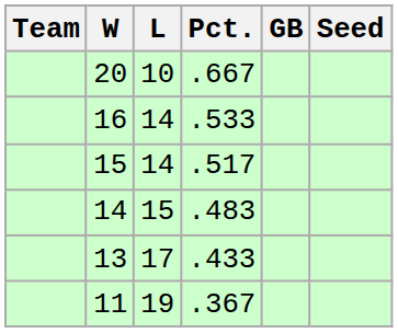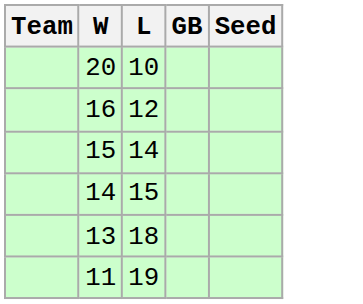- column: Pct. | .667 | .533 | .517 | .483 | .433 | .367
16 | L: 14 -> 12
13 | L: 17 -> 18
